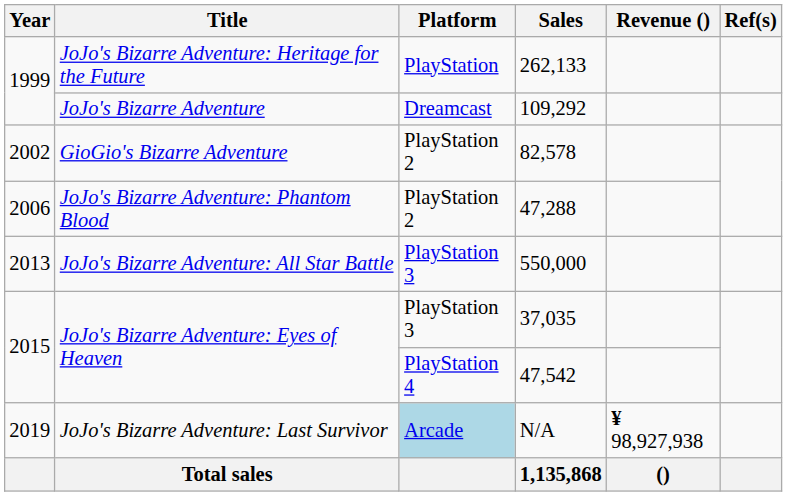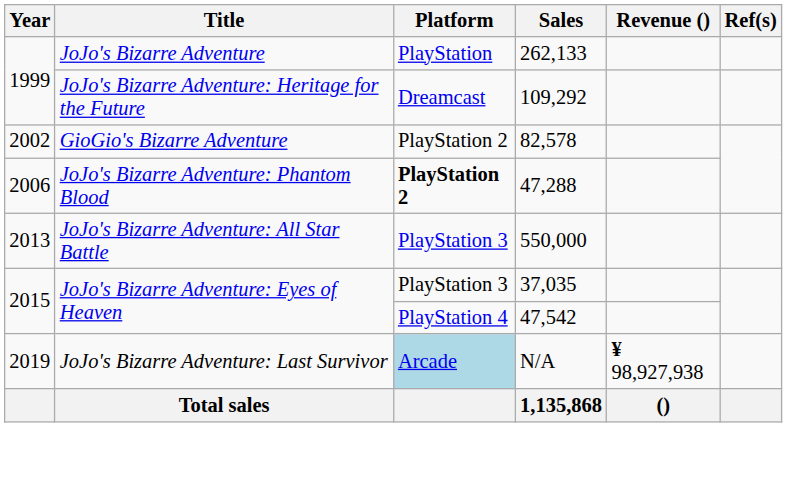262,133 | Title: JoJo's Bizarre Adventure: Heritage for the Future -> JoJo's Bizarre Adventure
109,292 | Title: JoJo's Bizarre Adventure -> JoJo's Bizarre Adventure: Heritage for the Future
47,288 | Platform: normal -> bold
